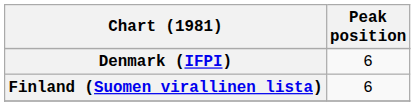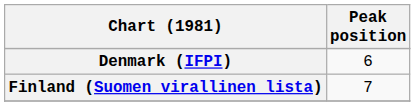Finland (Suomen virallinen lista) | Peak position: 6 -> 7
